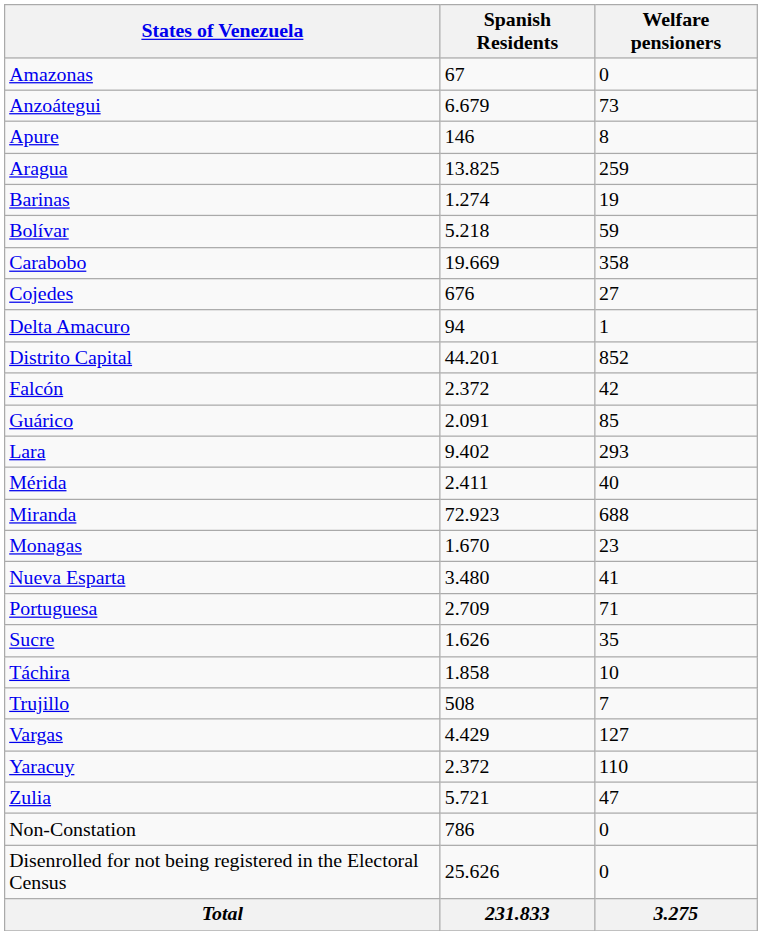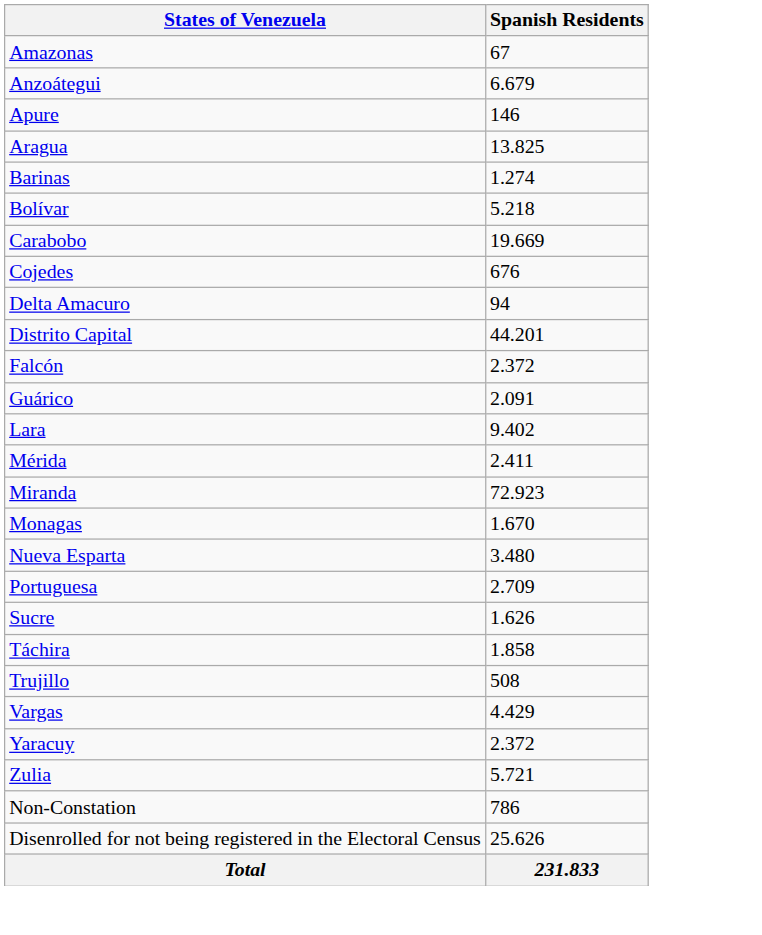- column: Welfare pensioners | 0 | 73 | 8 | 259 | 19 | 59 | 358 | 27 | 1 | 852 | 42 | 85 | 293 | 40 | 688 | 23 | 41 | 71 | 35 | 10 | 7 | 127 | 110 | 47 | 0 | 0 | 3.275
